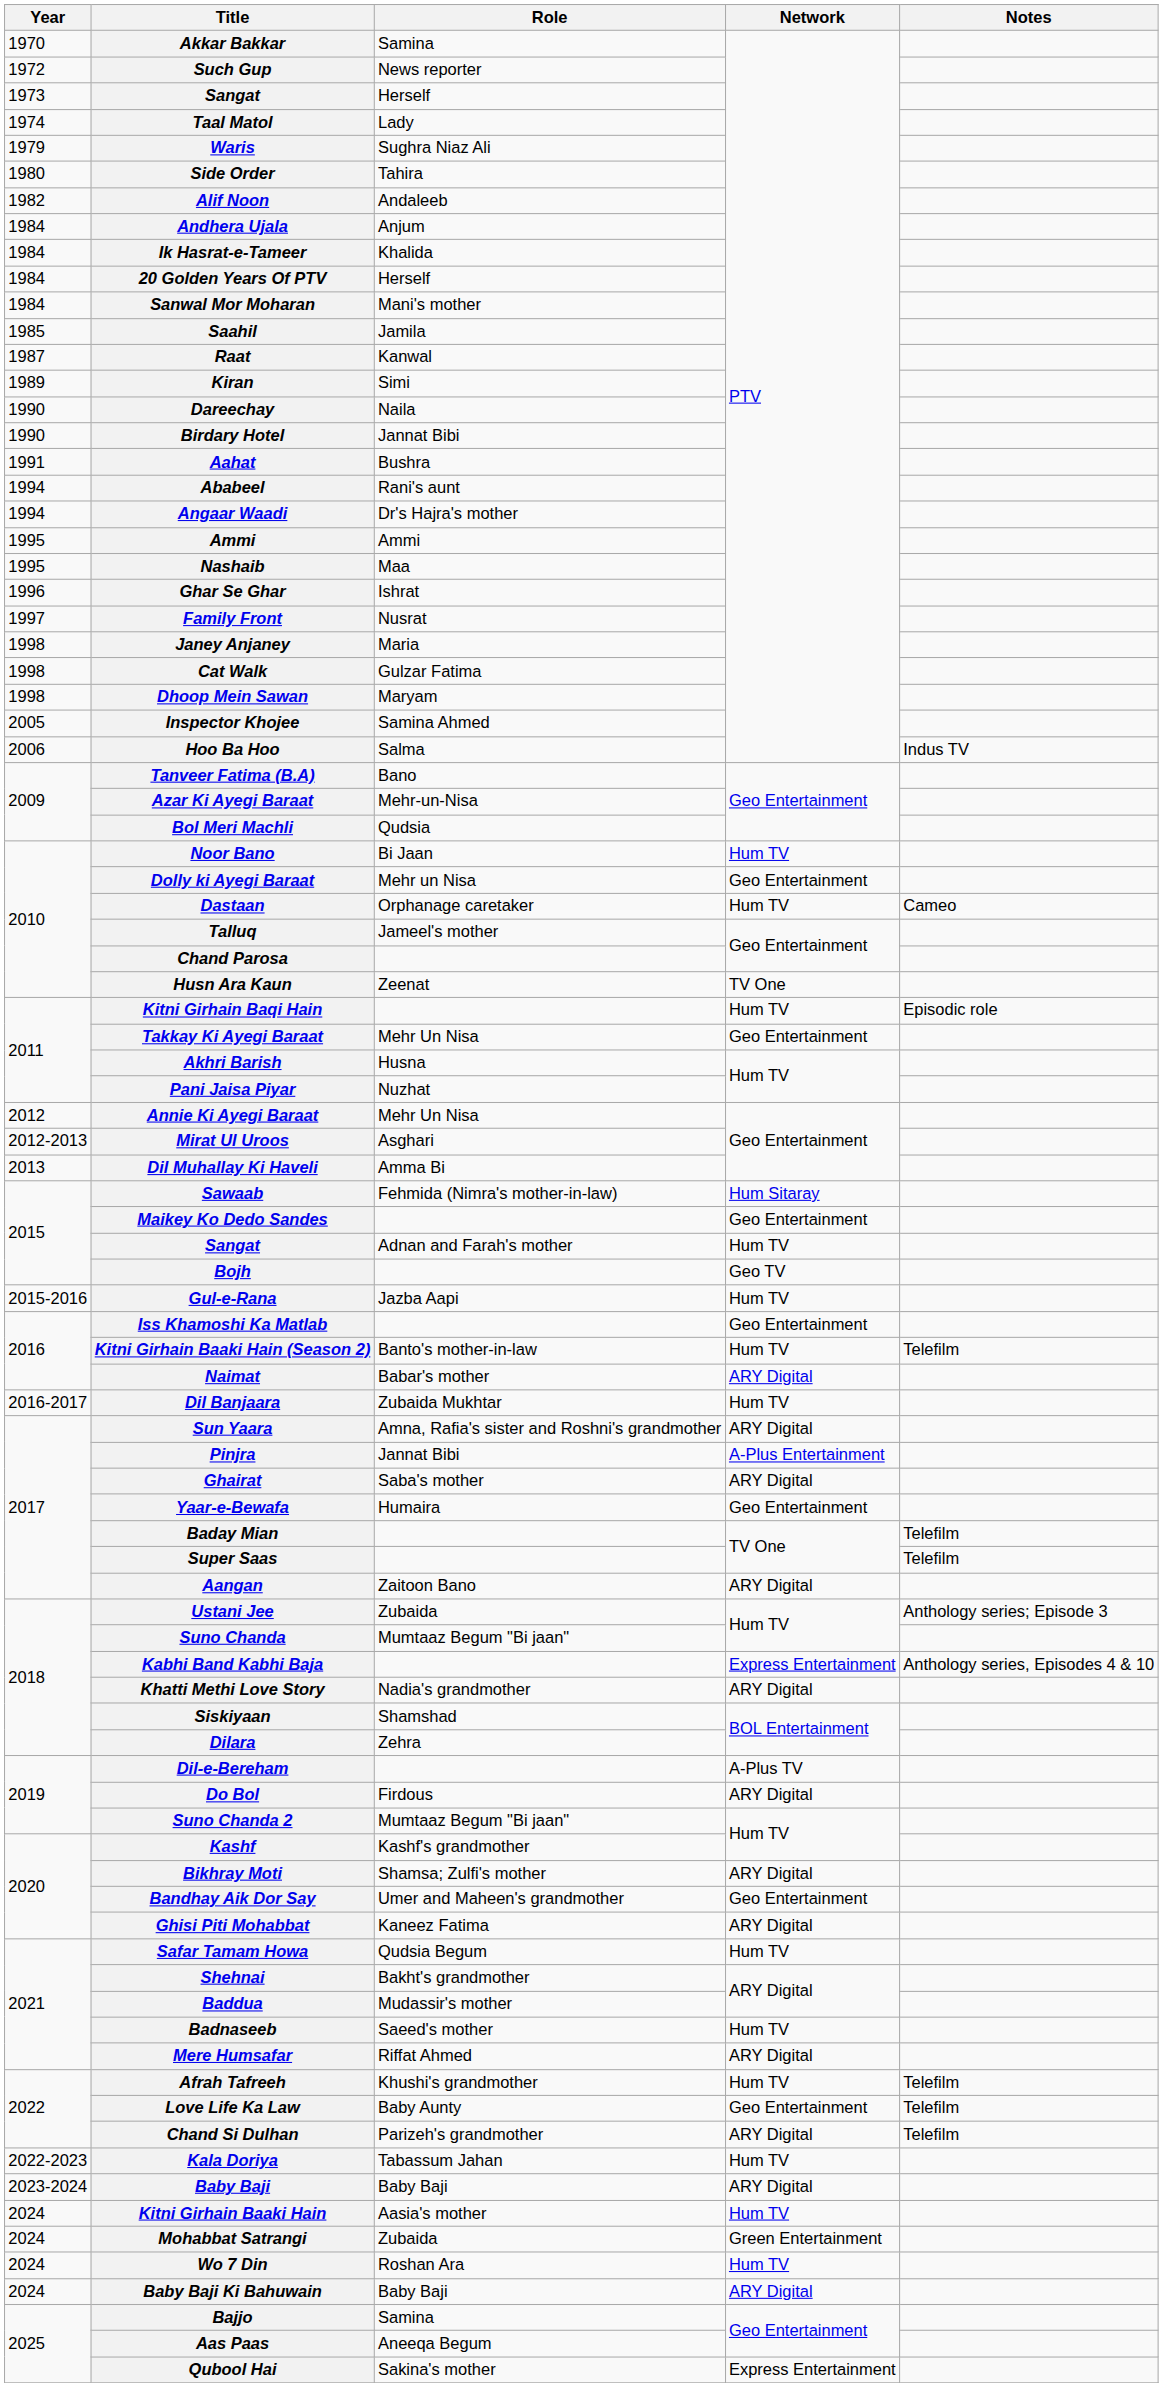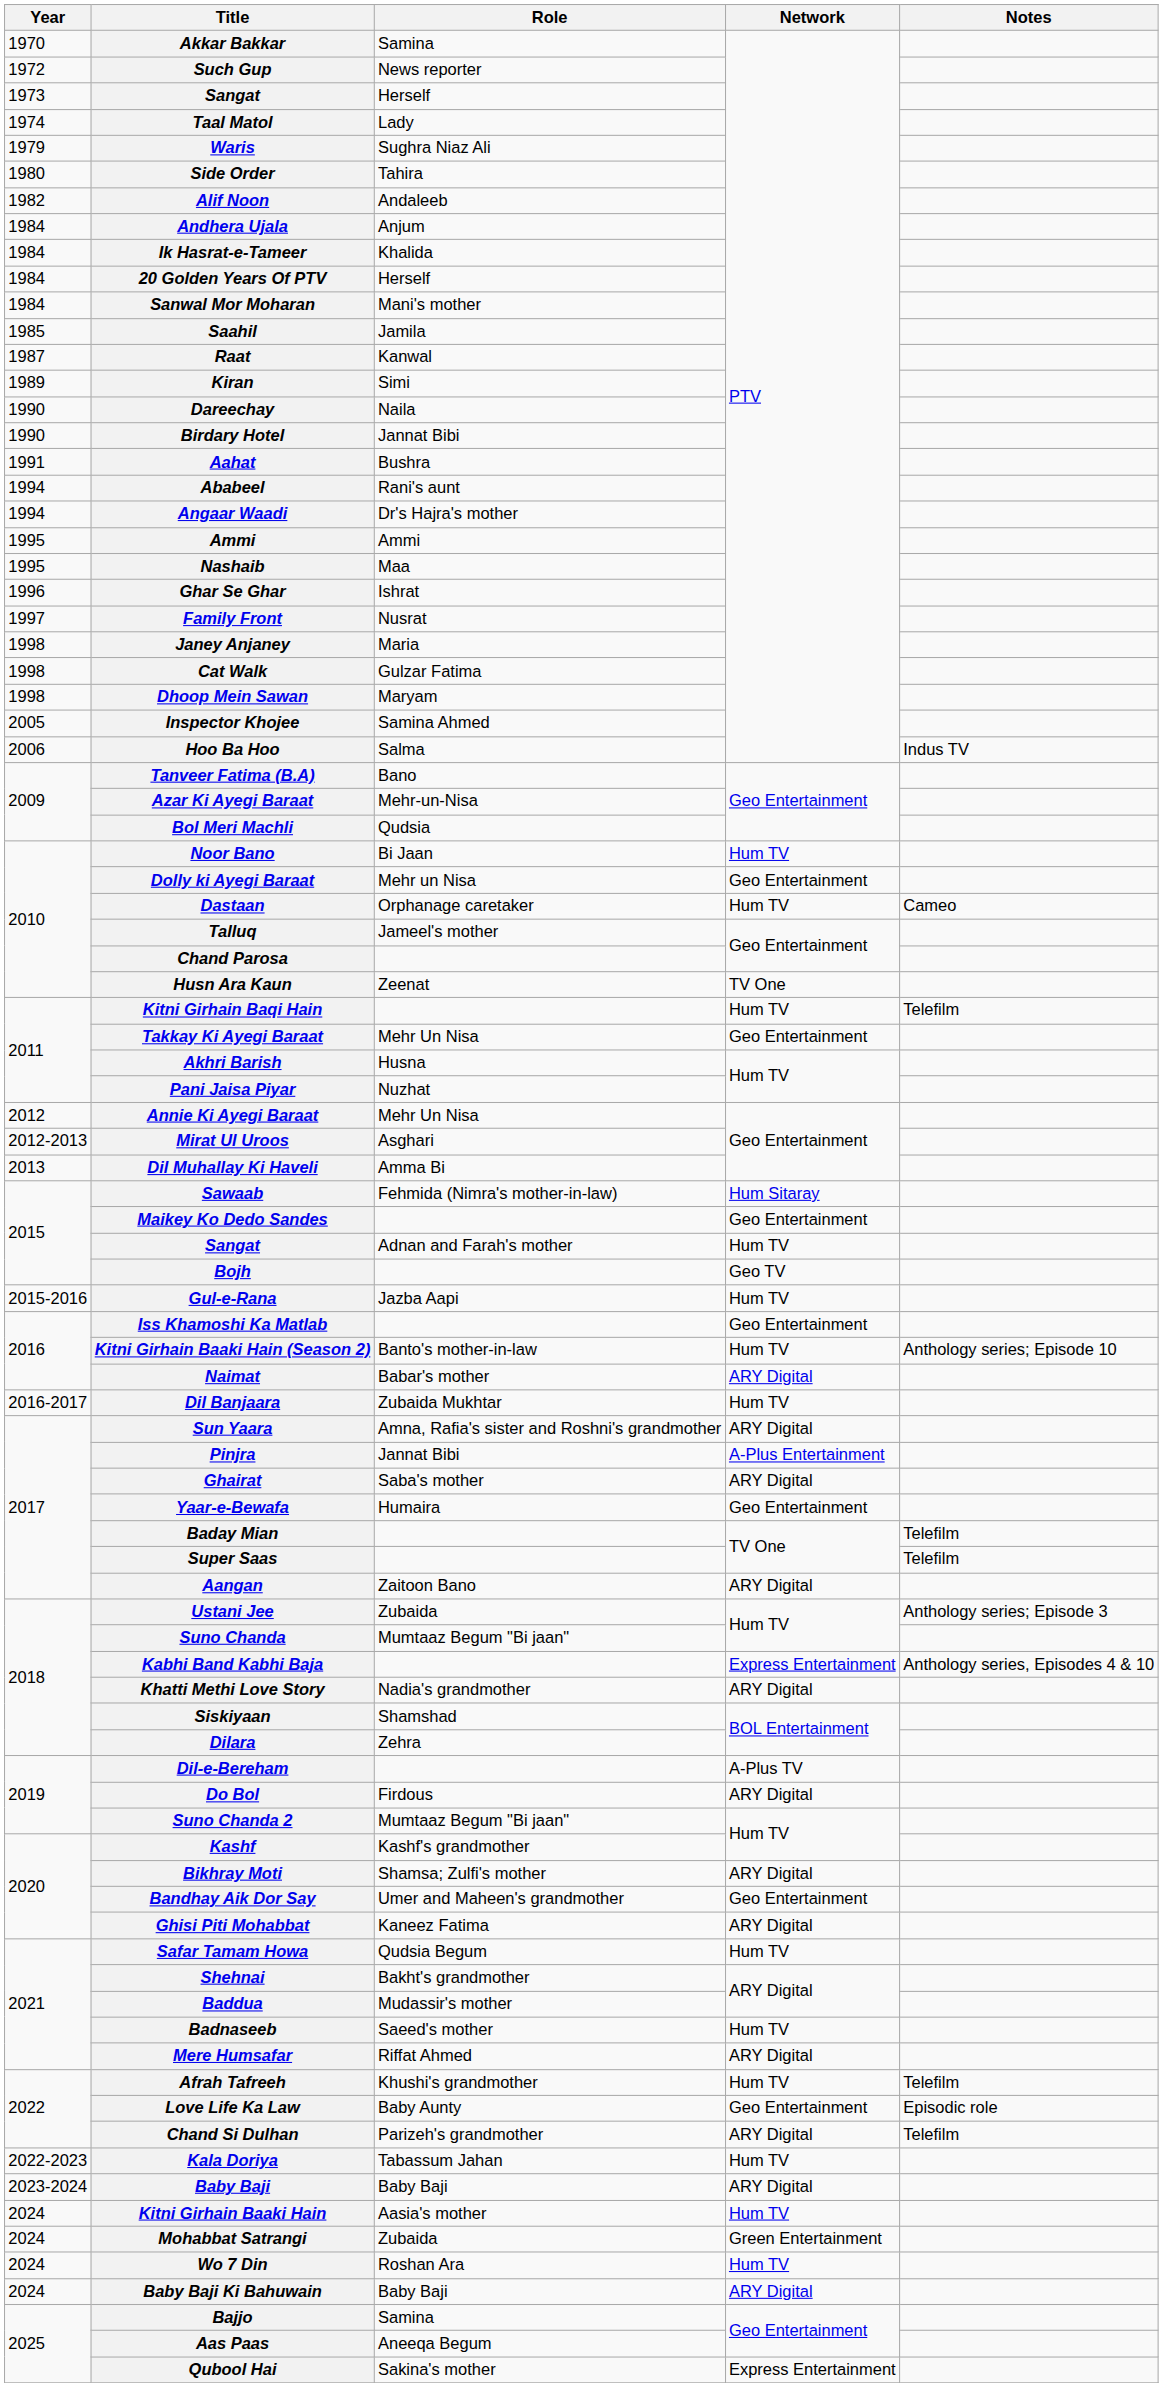Kitni Girhain Baqi Hain | Notes: Episodic role -> Telefilm
Kitni Girhain Baaki Hain (Season 2) | Notes: Telefilm -> Anthology series; Episode 10
Love Life Ka Law | Notes: Telefilm -> Episodic role
